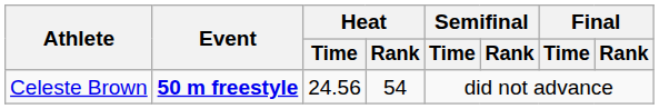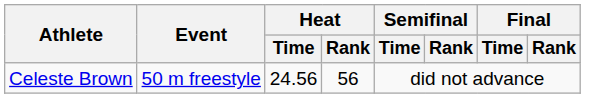Celeste Brown | Event: bold -> normal
Celeste Brown | Heat / Rank: 54 -> 56
